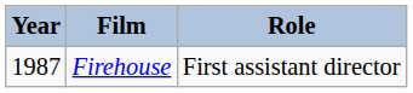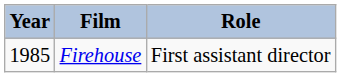Firehouse | Year: 1987 -> 1985
